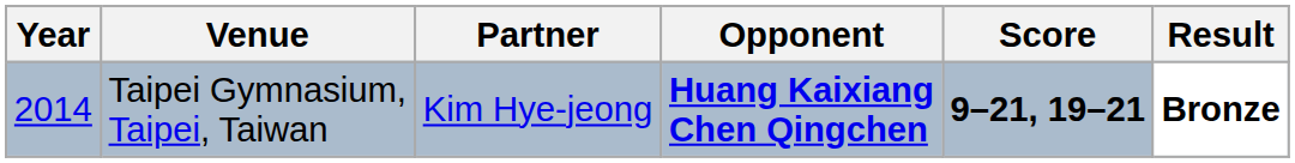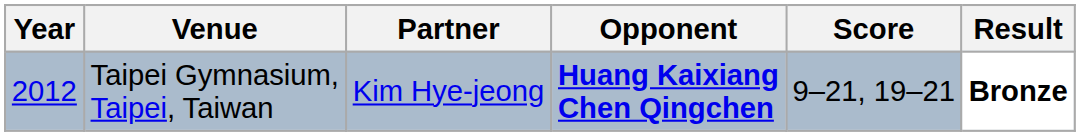Taipei Gymnasium, Taipei, Taiwan | Year: 2014 -> 2012
Taipei Gymnasium, Taipei, Taiwan | Score: bold -> normal
